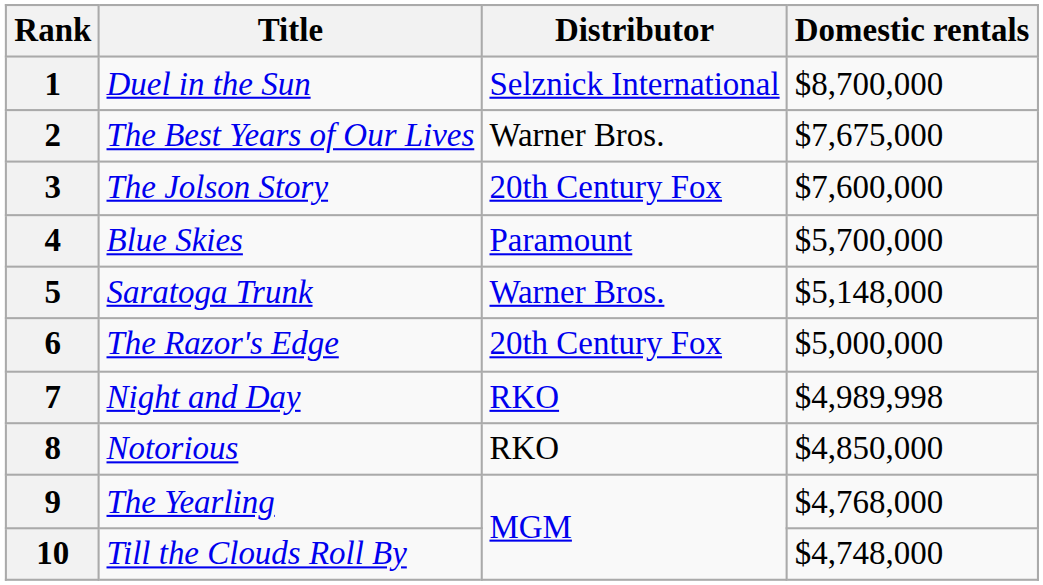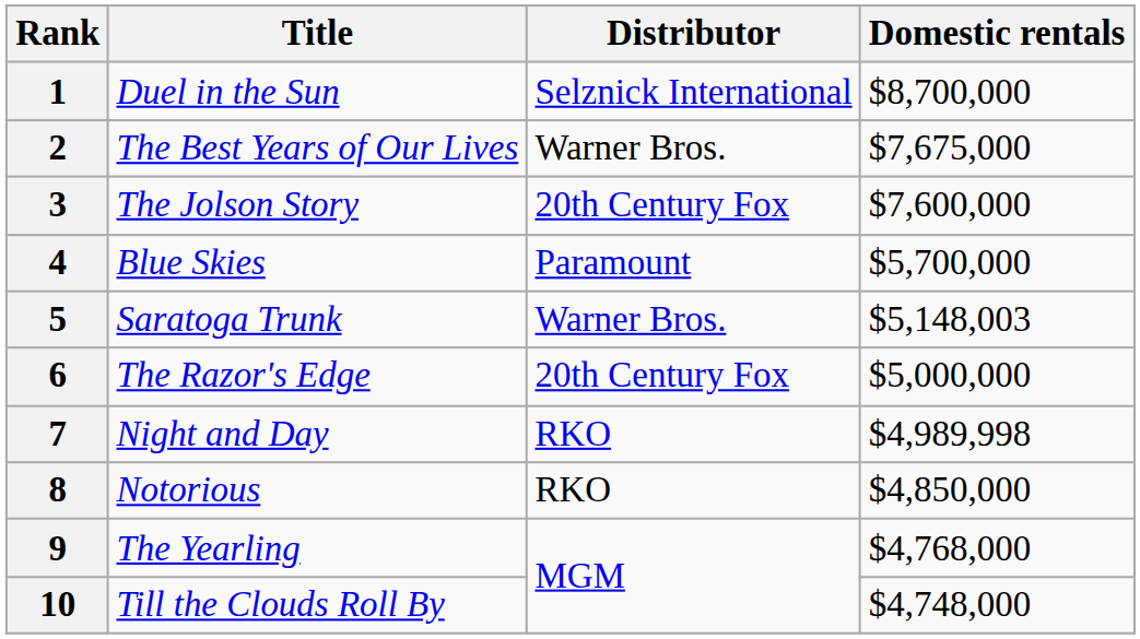5 | Domestic rentals: $5,148,000 -> $5,148,003
